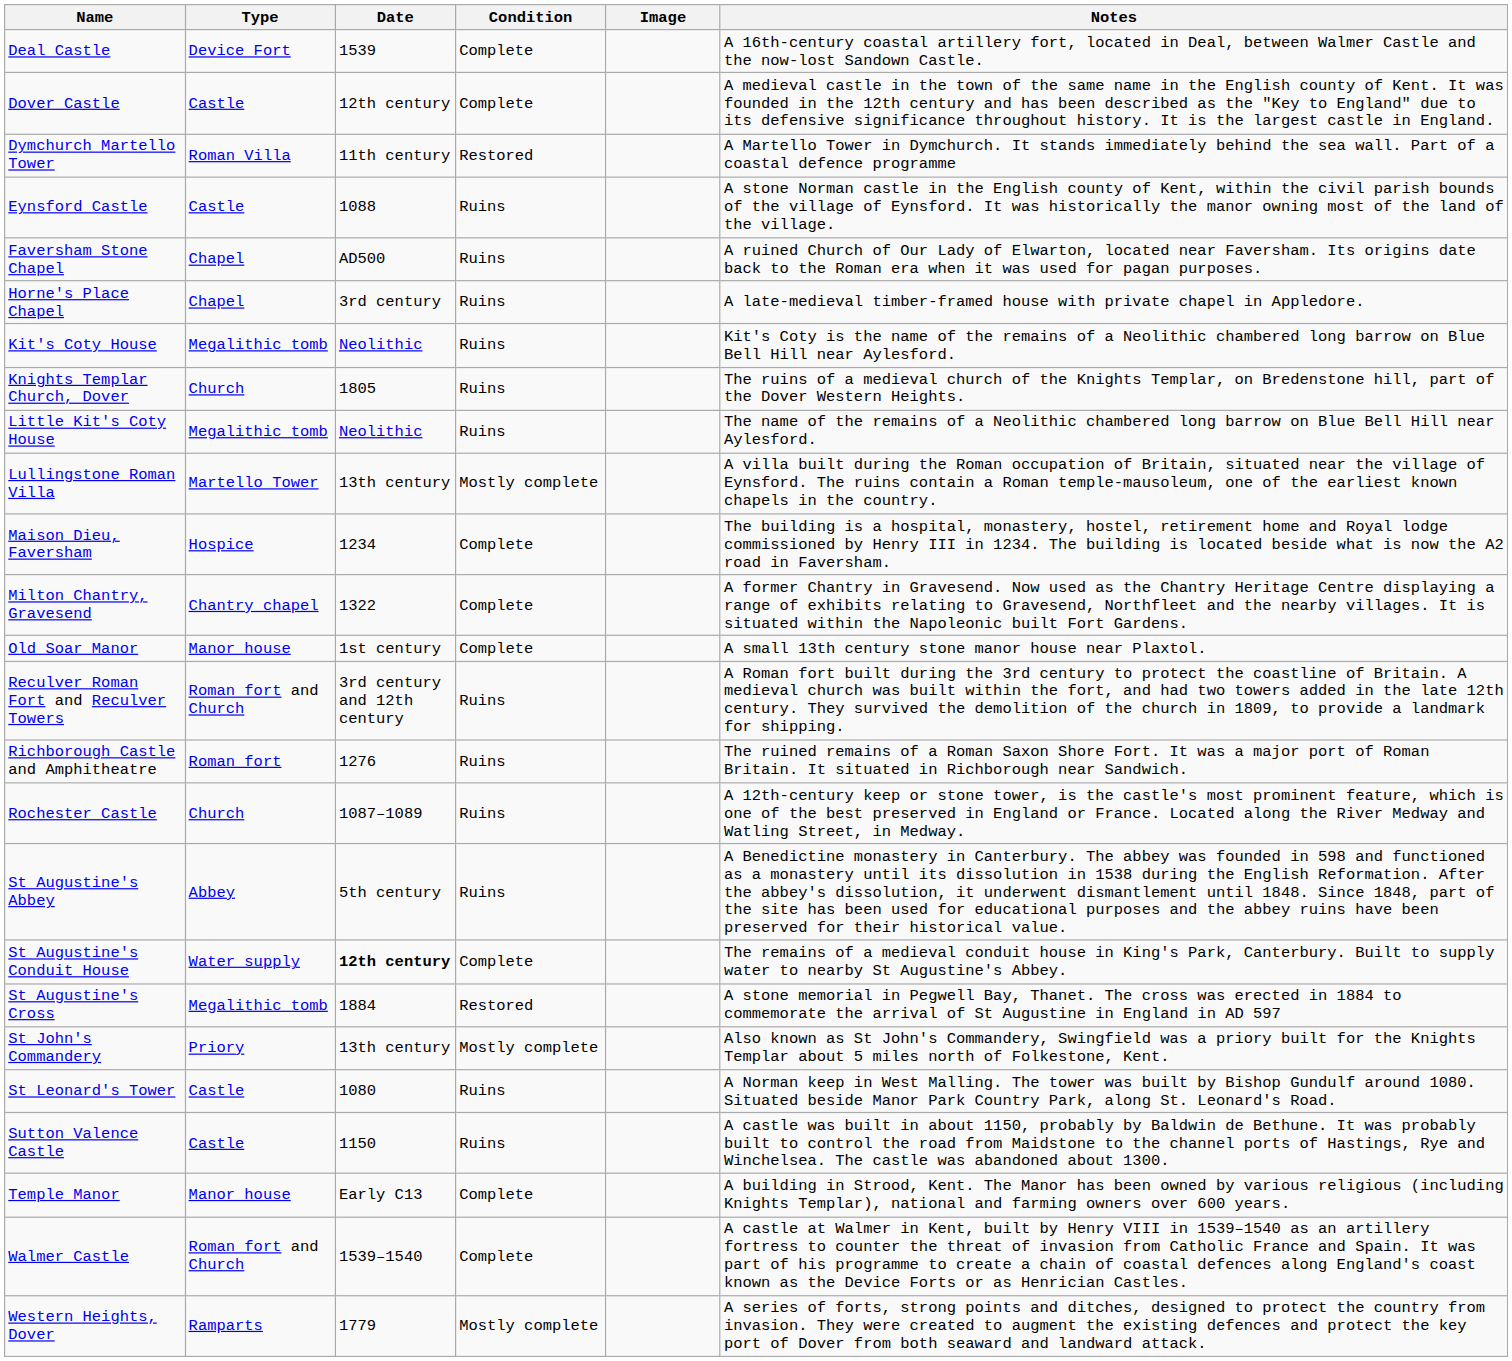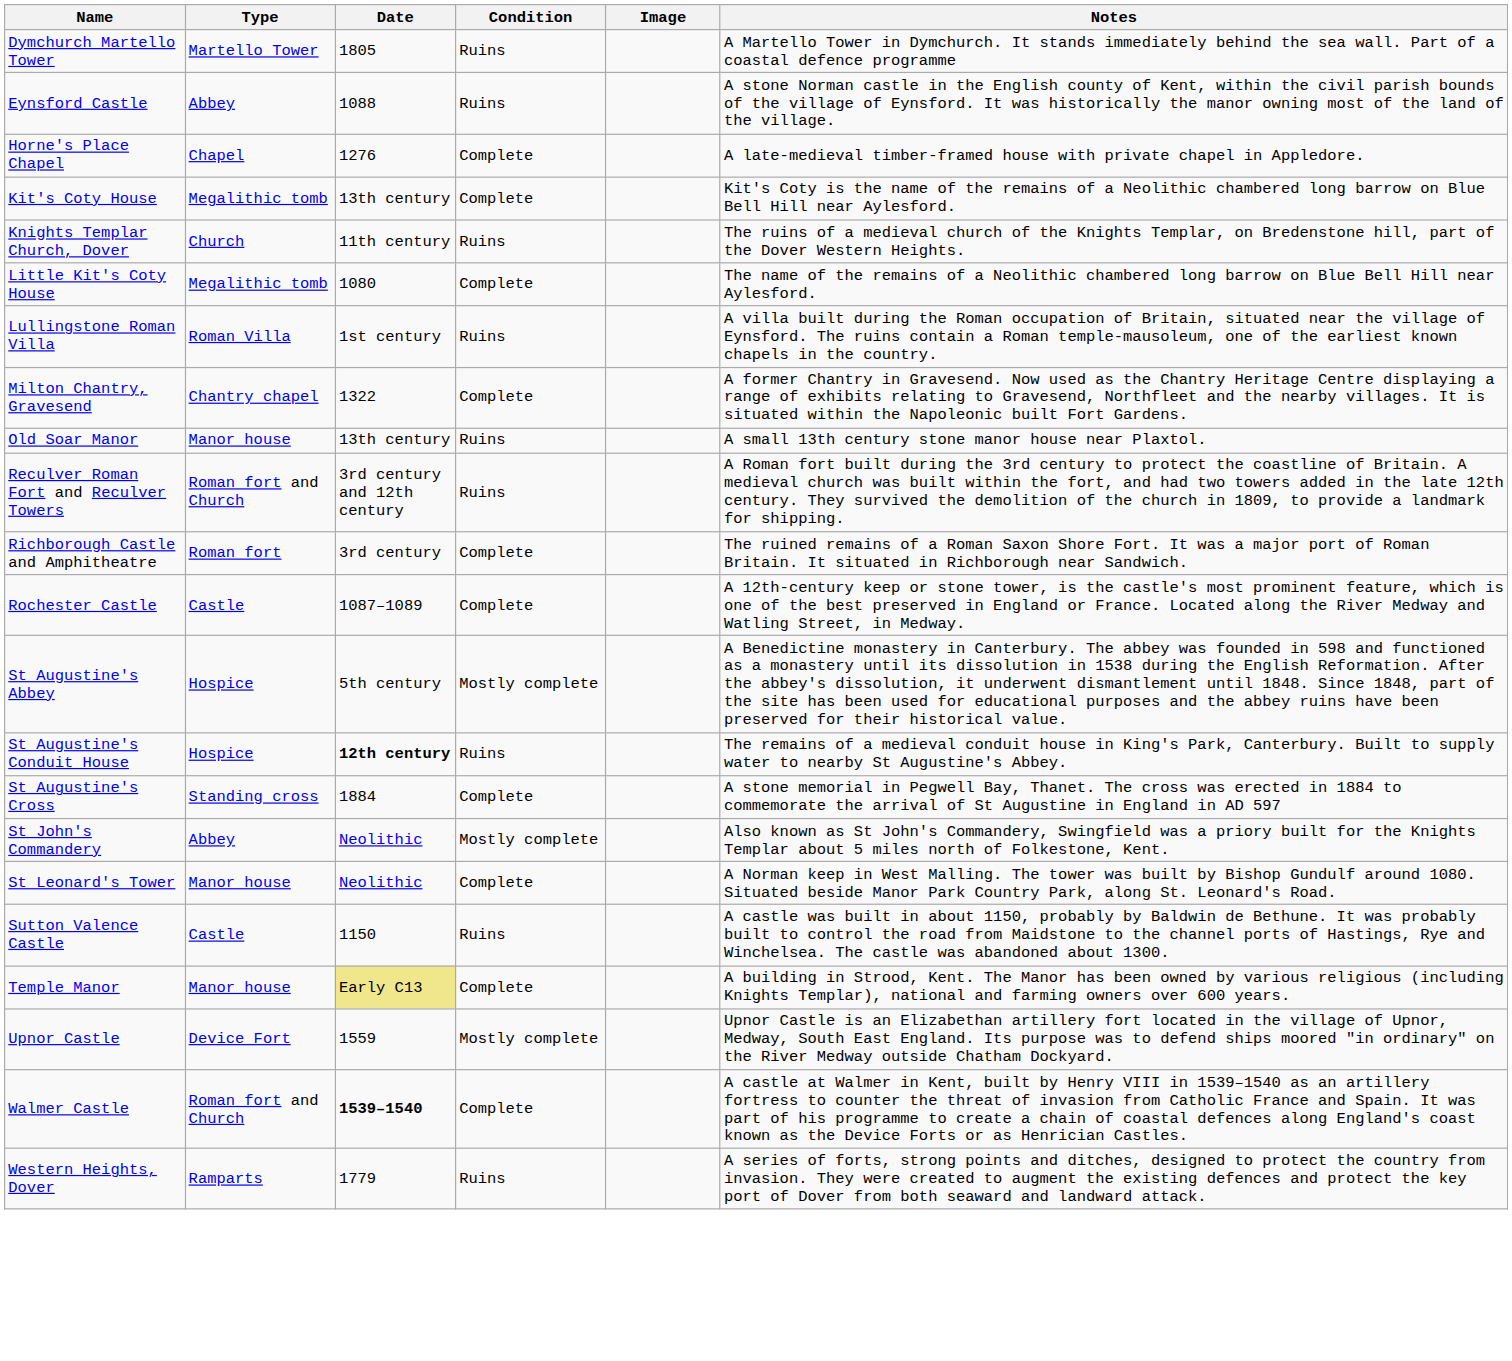- row: Deal Castle | Device Fort | 1539 | Complete | A 16th-century coastal artillery fort, located in Deal, between Walmer Castle and the now-lost Sandown Castle.
- row: Dover Castle | Castle | 12th century | Complete | A medieval castle in the town of the same name in the English county of Kent. It was founded in the 12th century and has been described as the "Key to England" due to its defensive significance throughout history. It is the largest castle in England.
Dymchurch Martello Tower | Type: Roman Villa -> Martello Tower
Dymchurch Martello Tower | Date: 11th century -> 1805
Dymchurch Martello Tower | Condition: Restored -> Ruins
Eynsford Castle | Type: Castle -> Abbey
- row: Faversham Stone Chapel | Chapel | AD500 | Ruins | A ruined Church of Our Lady of Elwarton, located near Faversham. Its origins date back to the Roman era when it was used for pagan purposes.
Horne's Place Chapel | Date: 3rd century -> 1276
Horne's Place Chapel | Condition: Ruins -> Complete
Kit's Coty House | Date: Neolithic -> 13th century
Kit's Coty House | Condition: Ruins -> Complete
Knights Templar Church, Dover | Date: 1805 -> 11th century
Little Kit's Coty House | Date: Neolithic -> 1080
Little Kit's Coty House | Condition: Ruins -> Complete
Lullingstone Roman Villa | Type: Martello Tower -> Roman Villa
Lullingstone Roman Villa | Date: 13th century -> 1st century
Lullingstone Roman Villa | Condition: Mostly complete -> Ruins
- row: Maison Dieu, Faversham | Hospice | 1234 | Complete | The building is a hospital, monastery, hostel, retirement home and Royal lodge commissioned by Henry III in 1234. The building is located beside what is now the A2 road in Faversham.
Old Soar Manor | Date: 1st century -> 13th century
Old Soar Manor | Condition: Complete -> Ruins
Richborough Castle and Amphitheatre | Date: 1276 -> 3rd century
Richborough Castle and Amphitheatre | Condition: Ruins -> Complete
Rochester Castle | Type: Church -> Castle
Rochester Castle | Condition: Ruins -> Complete
St Augustine's Abbey | Type: Abbey -> Hospice
St Augustine's Abbey | Condition: Ruins -> Mostly complete
St Augustine's Conduit House | Type: Water supply -> Hospice
St Augustine's Conduit House | Condition: Complete -> Ruins
St Augustine's Cross | Type: Megalithic tomb -> Standing cross
St Augustine's Cross | Condition: Restored -> Complete
St John's Commandery | Type: Priory -> Abbey
St John's Commandery | Date: 13th century -> Neolithic
St Leonard's Tower | Type: Castle -> Manor house
St Leonard's Tower | Date: 1080 -> Neolithic
St Leonard's Tower | Condition: Ruins -> Complete
Temple Manor | Date: no background -> khaki background
+ row: Upnor Castle | Device Fort | 1559 | Mostly complete | Upnor Castle is an Elizabethan artillery fort located in the village of Upnor, Medway, South East England. Its purpose was to defend ships moored "in ordinary" on the River Medway outside Chatham Dockyard.
Walmer Castle | Date: normal -> bold
Western Heights, Dover | Condition: Mostly complete -> Ruins
